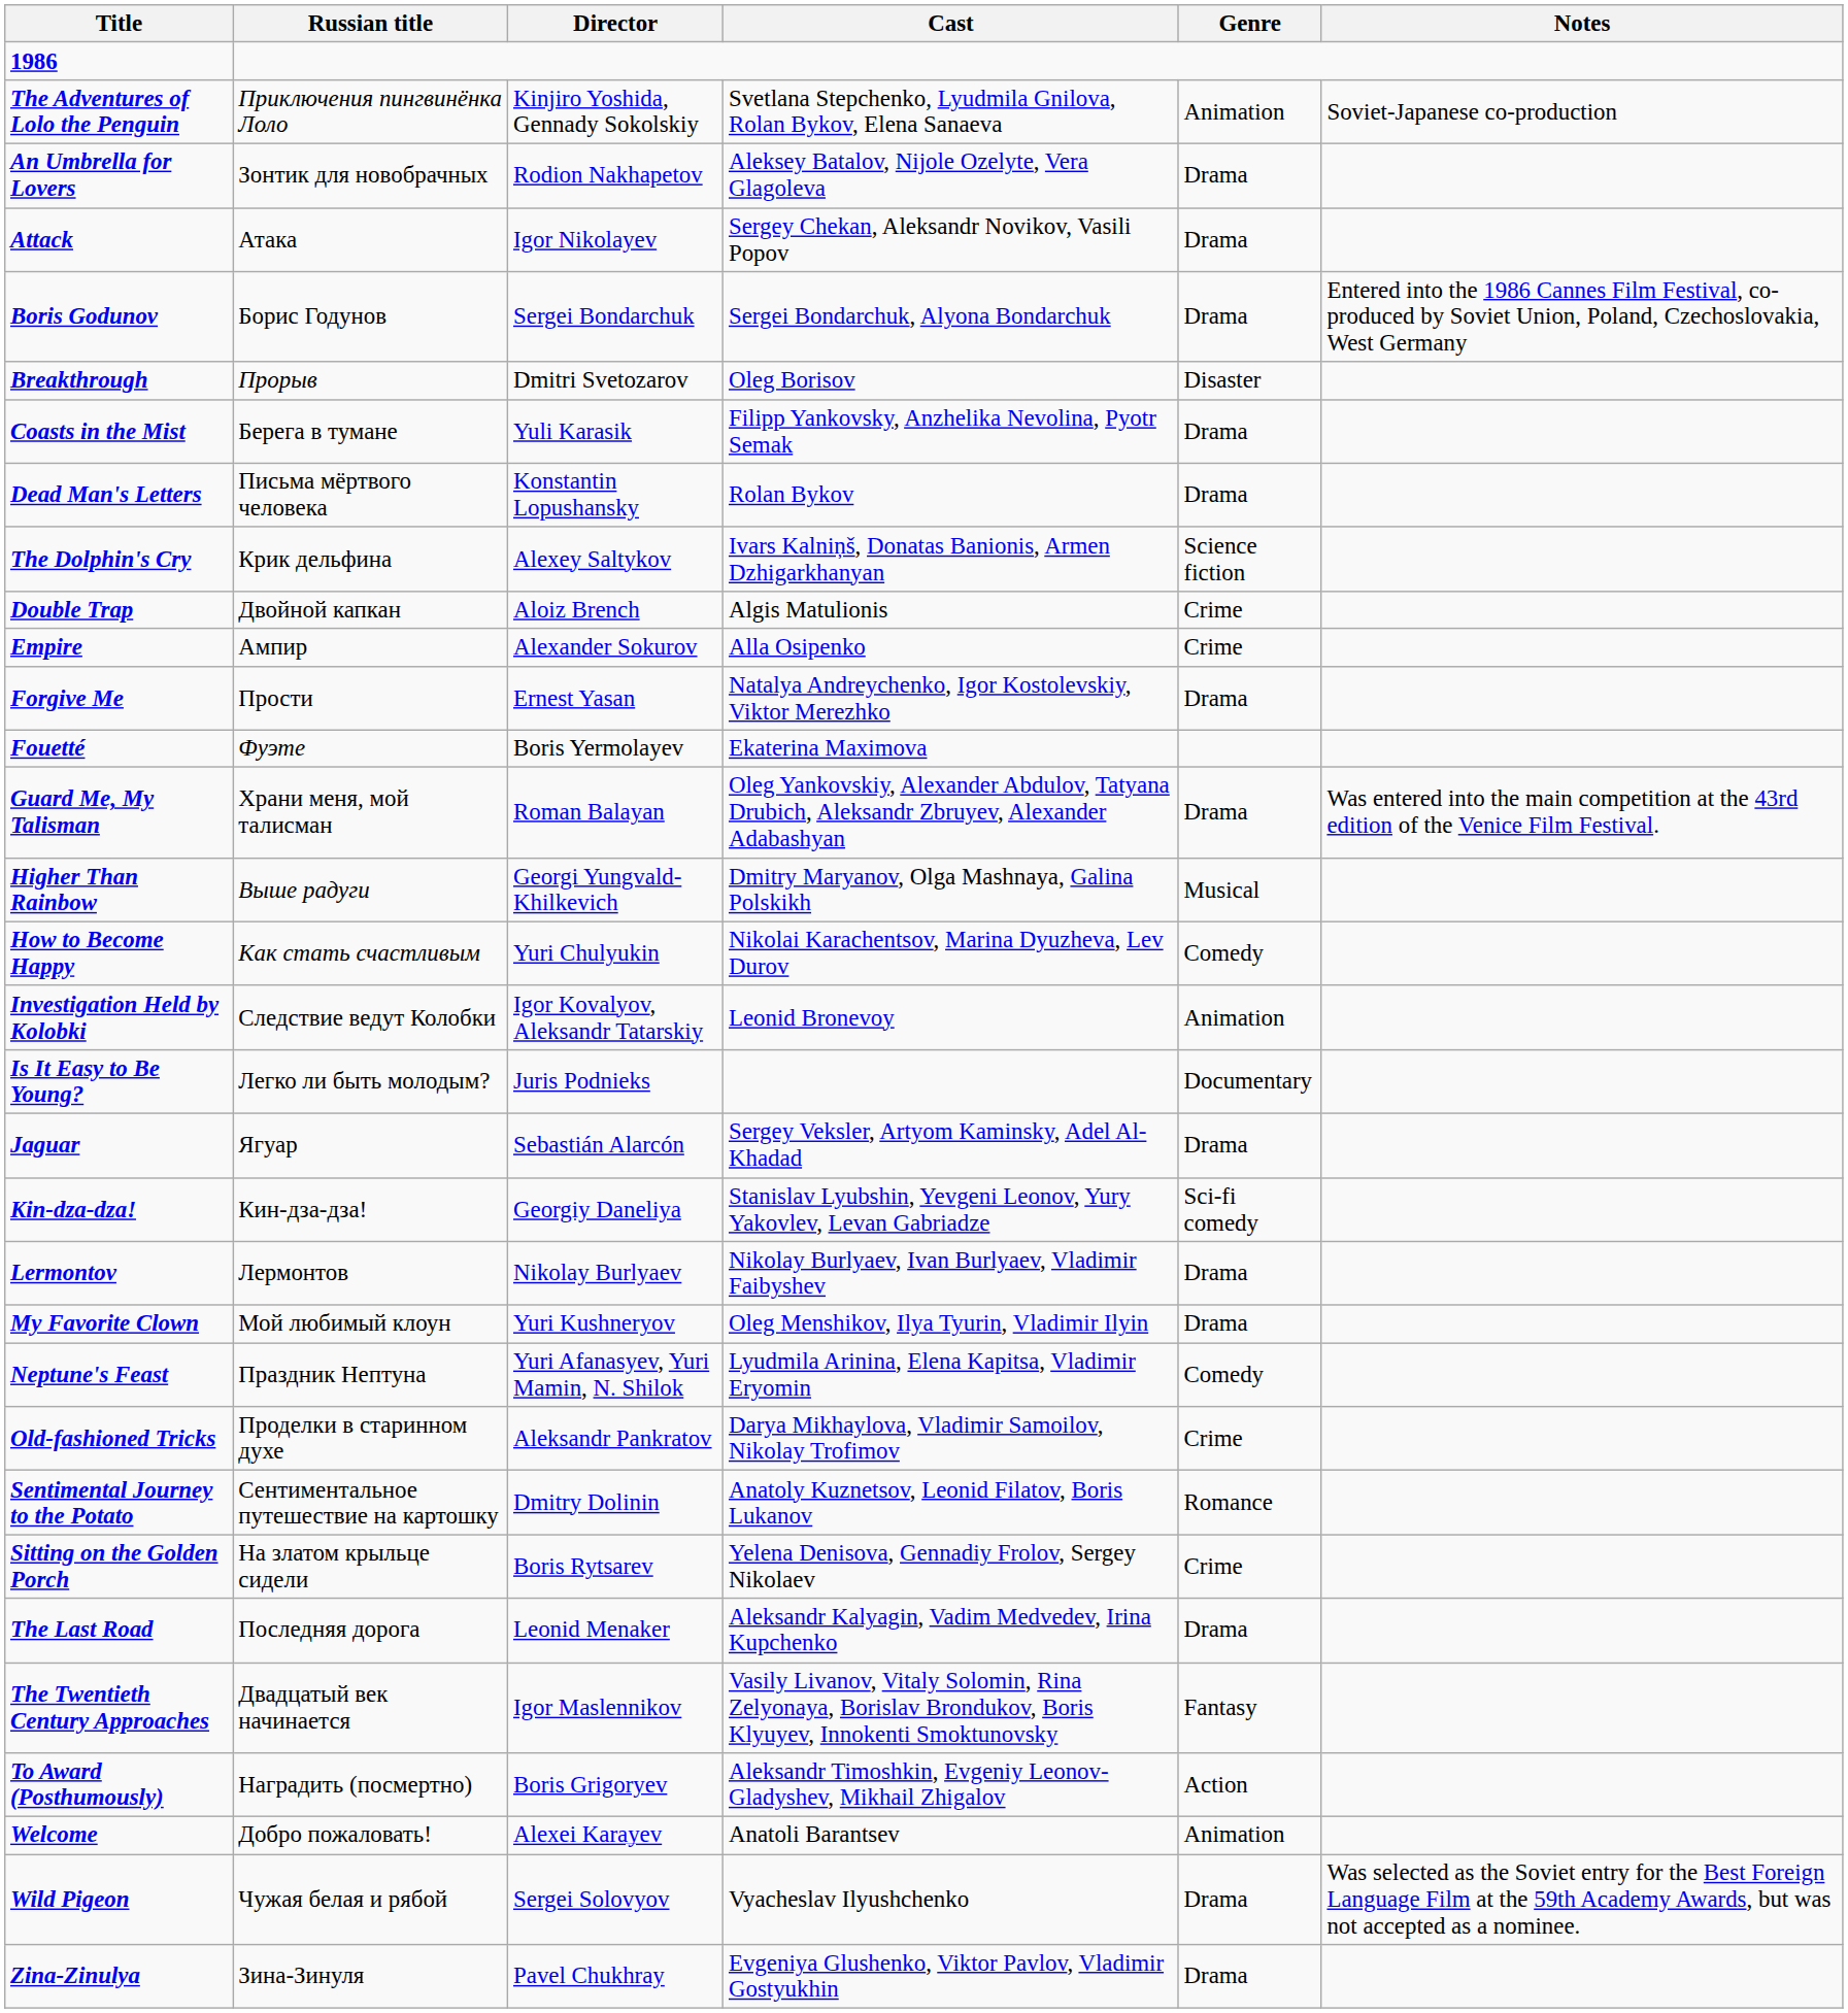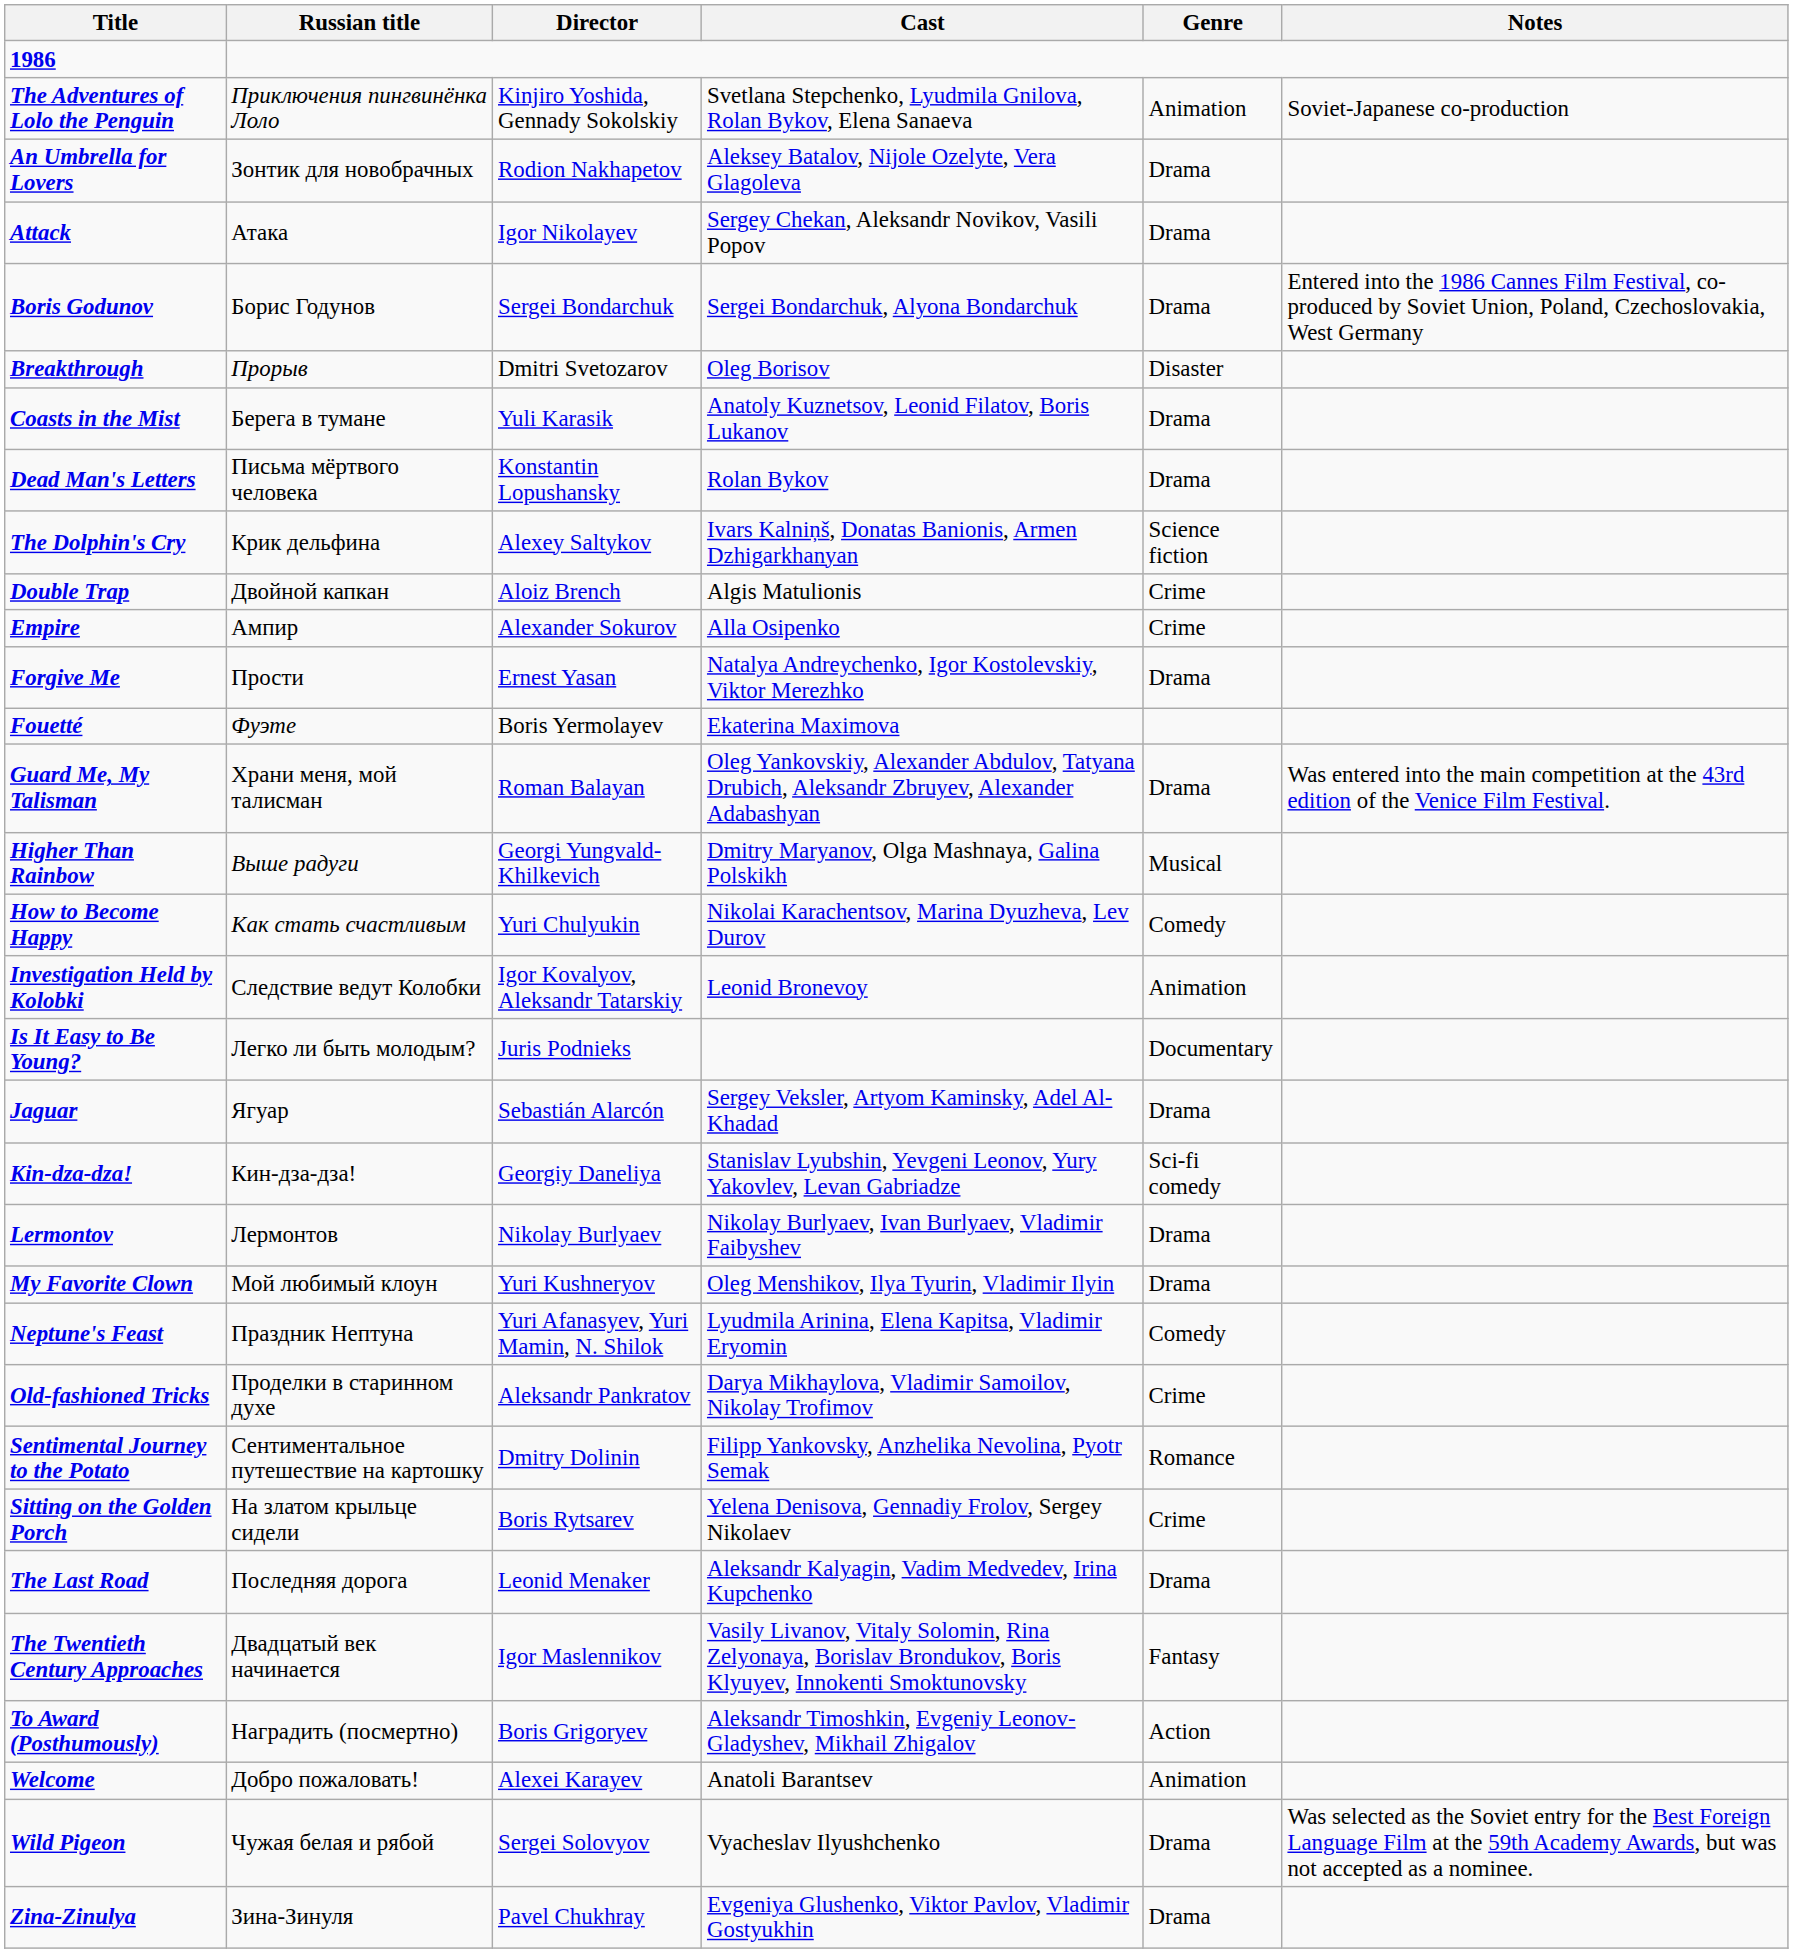Coasts in the Mist | Cast: Filipp Yankovsky, Anzhelika Nevolina, Pyotr Semak -> Anatoly Kuznetsov, Leonid Filatov, Boris Lukanov
Sentimental Journey to the Potato | Cast: Anatoly Kuznetsov, Leonid Filatov, Boris Lukanov -> Filipp Yankovsky, Anzhelika Nevolina, Pyotr Semak
